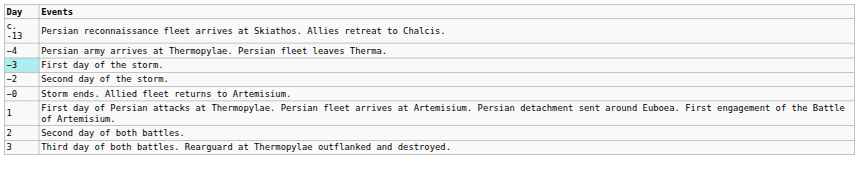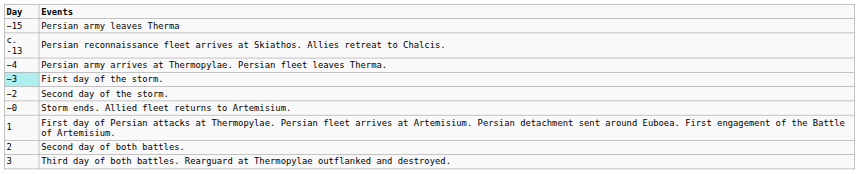+ row: −15 | Persian army leaves Therma
